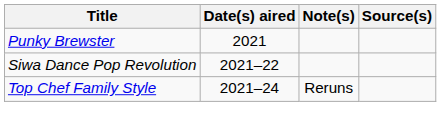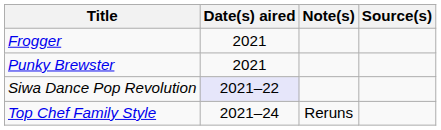+ row: Frogger | 2021
Siwa Dance Pop Revolution | Date(s) aired: no background -> lavender background
